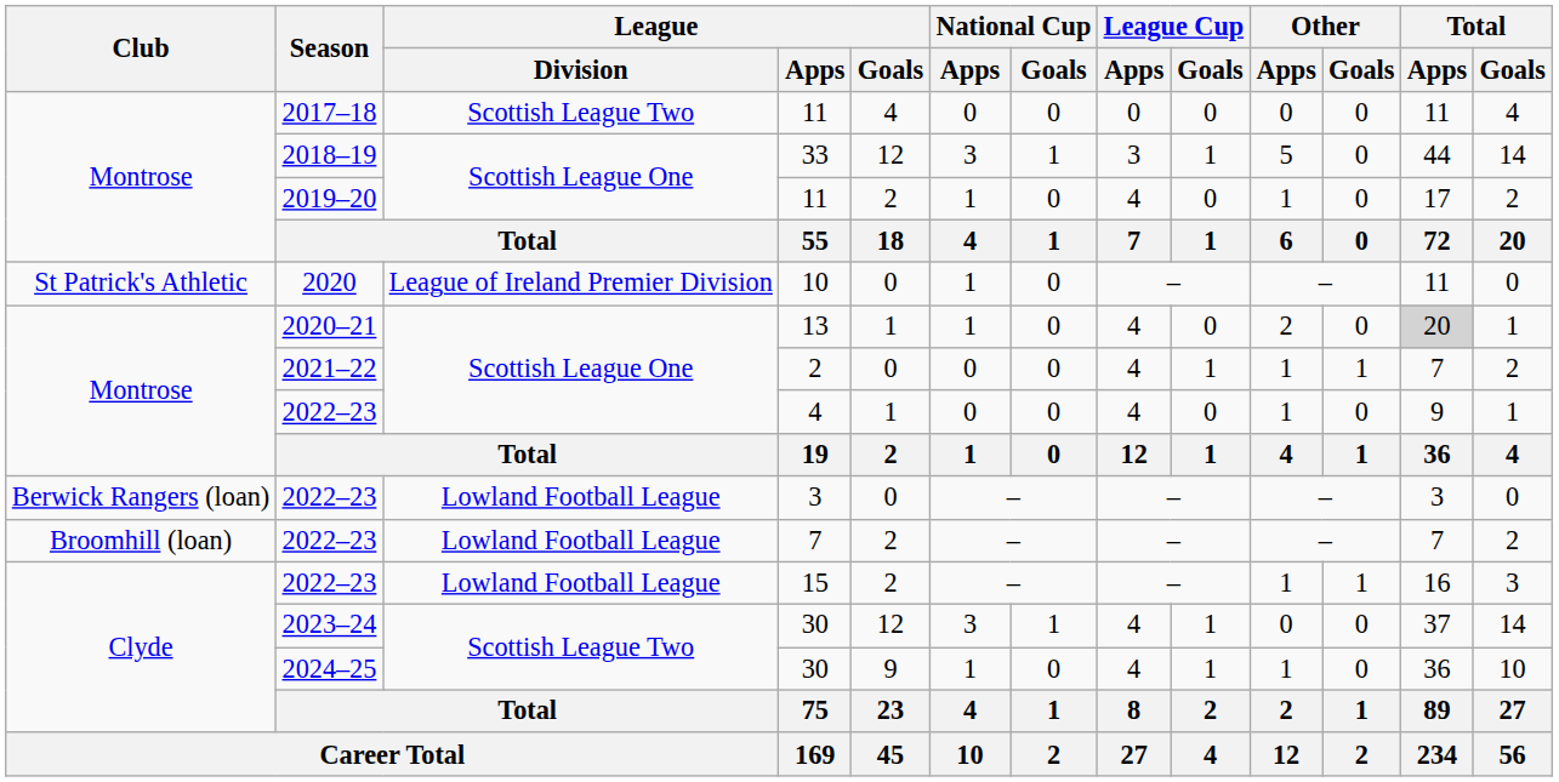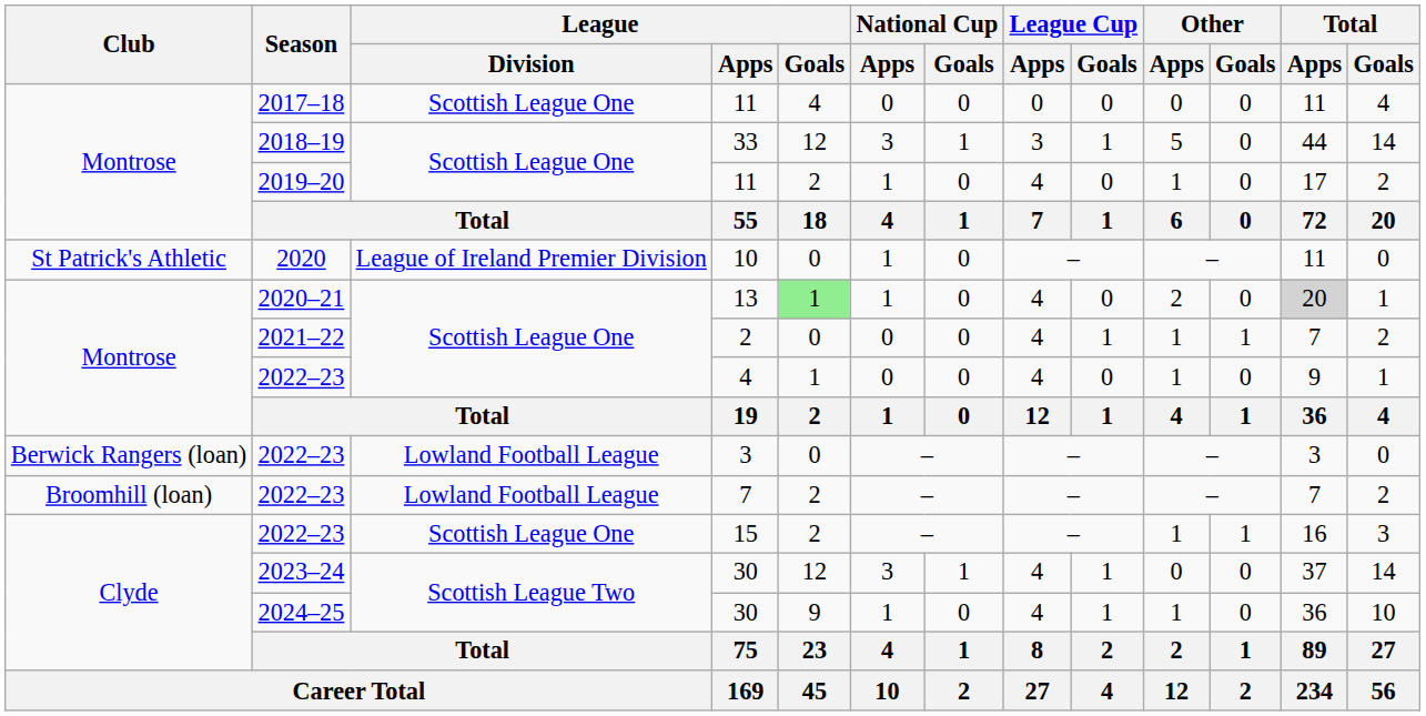2017–18 / 11 | League / Division: Scottish League Two -> Scottish League One
13 | League / Goals: no background -> lightgreen background
15 | League / Division: Lowland Football League -> Scottish League One
